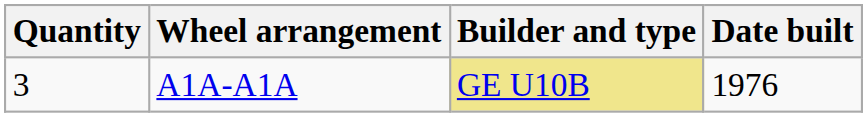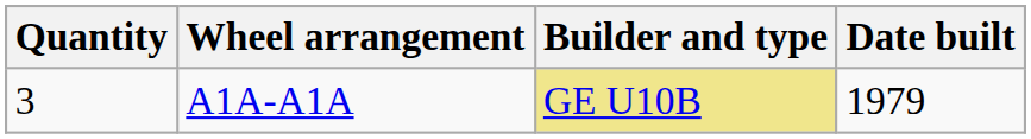A1A-A1A | Date built: 1976 -> 1979
